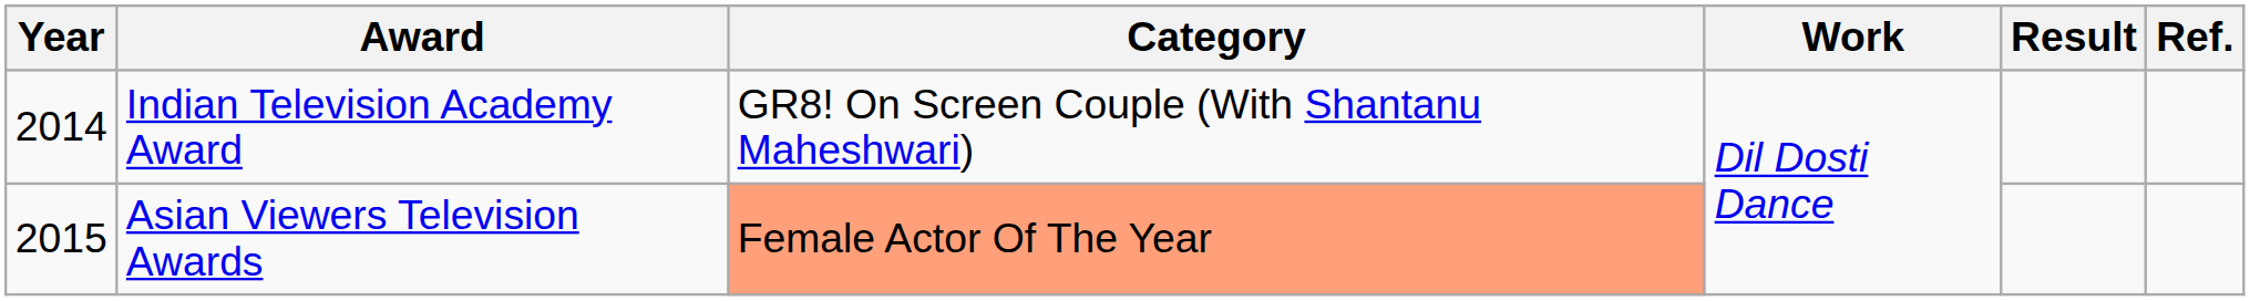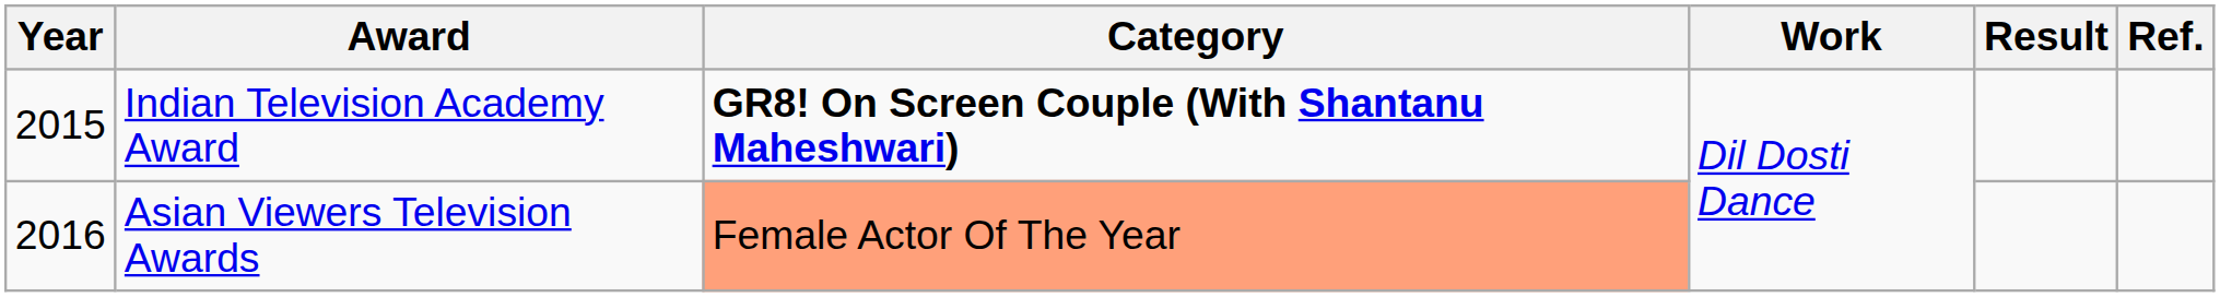Indian Television Academy Award | Year: 2014 -> 2015
Indian Television Academy Award | Category: normal -> bold
Asian Viewers Television Awards | Year: 2015 -> 2016
